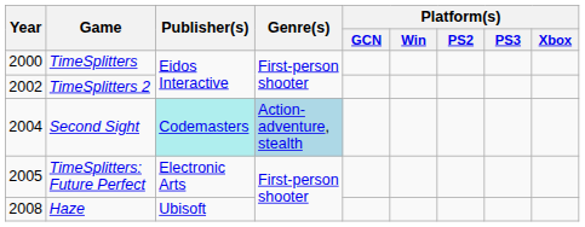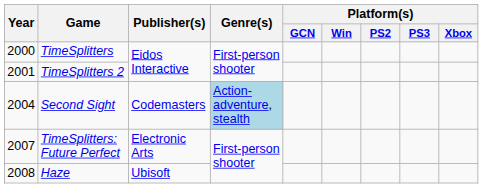TimeSplitters 2 | Year: 2002 -> 2001
Second Sight | Publisher(s): paleturquoise background -> no background
TimeSplitters: Future Perfect | Year: 2005 -> 2007
